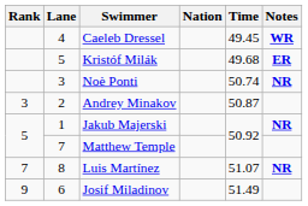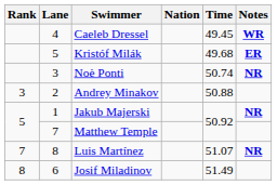Andrey Minakov | Time: 50.87 -> 50.88
Josif Miladinov | Rank: 9 -> 8
